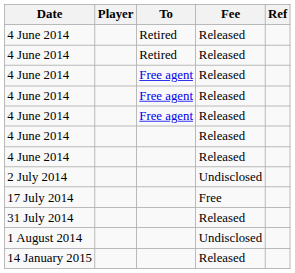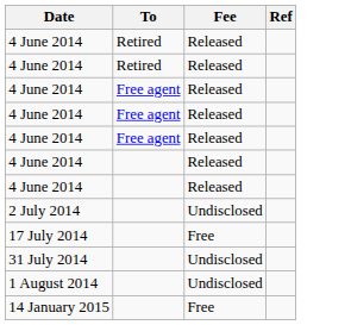- column: Player
31 July 2014 | Fee: Released -> Undisclosed
14 January 2015 | Fee: Released -> Free
